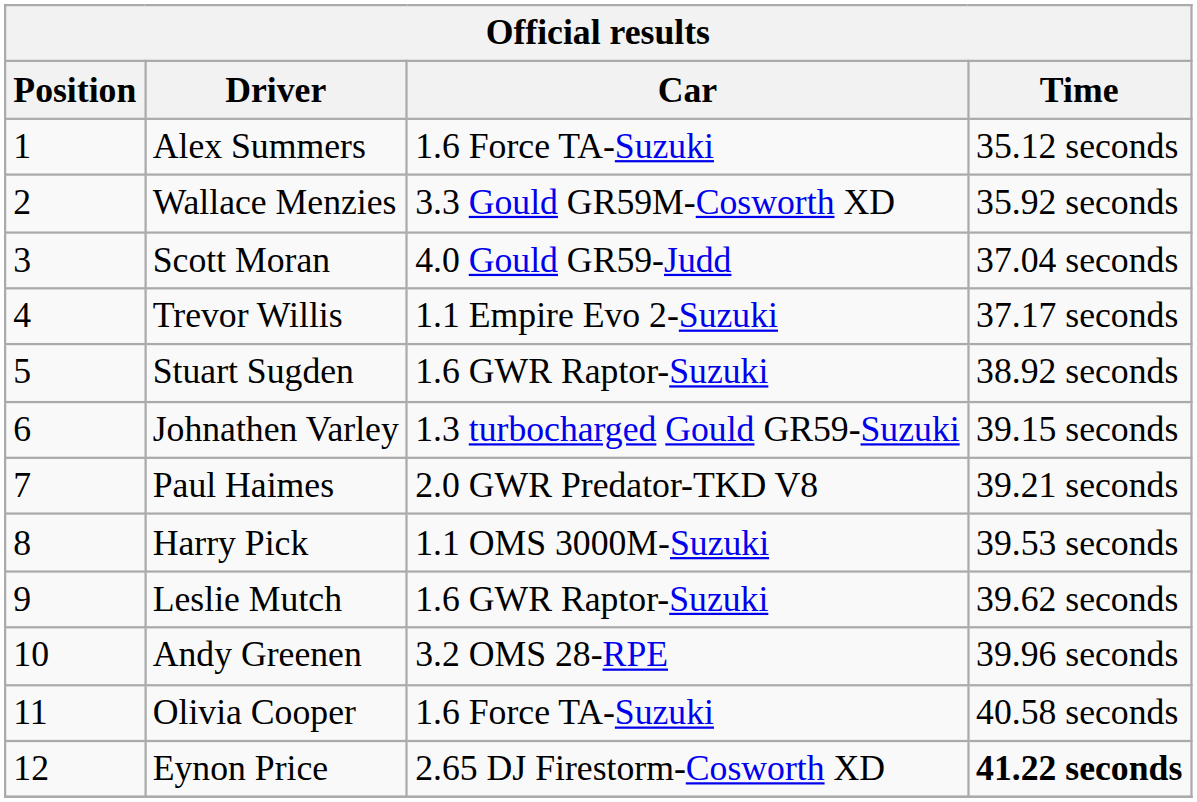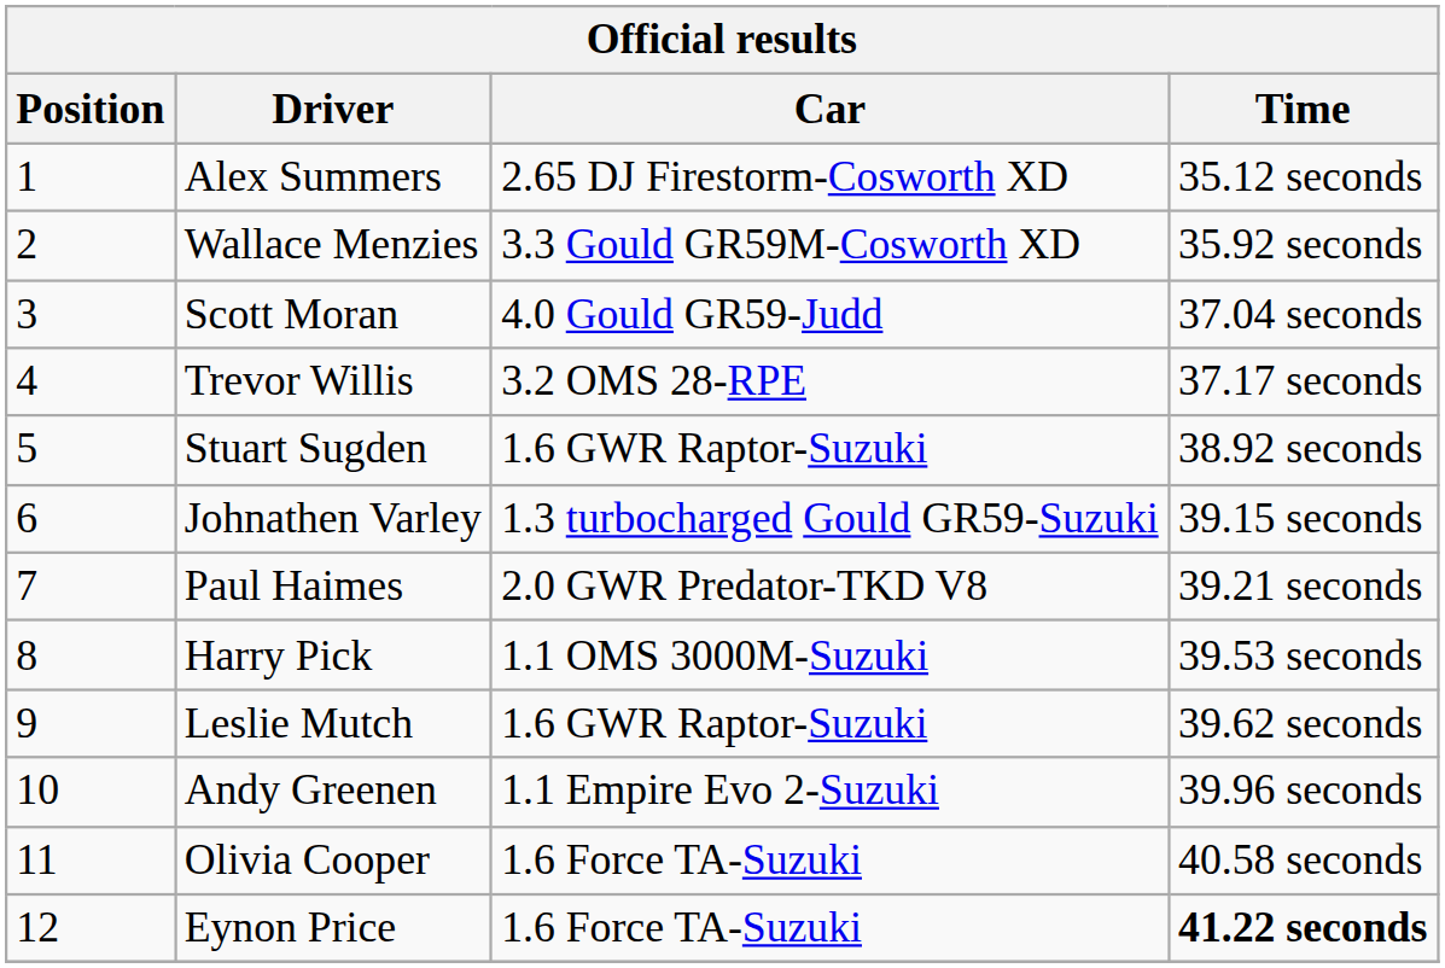Alex Summers | Car: 1.6 Force TA-Suzuki -> 2.65 DJ Firestorm-Cosworth XD
Trevor Willis | Car: 1.1 Empire Evo 2-Suzuki -> 3.2 OMS 28-RPE
Andy Greenen | Car: 3.2 OMS 28-RPE -> 1.1 Empire Evo 2-Suzuki
Eynon Price | Car: 2.65 DJ Firestorm-Cosworth XD -> 1.6 Force TA-Suzuki
